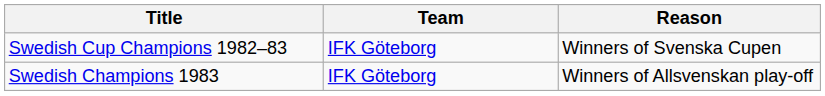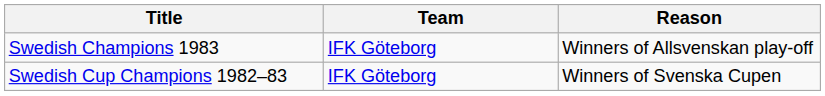rows swapped: Swedish Champions 1983 <-> Swedish Cup Champions 1982–83
